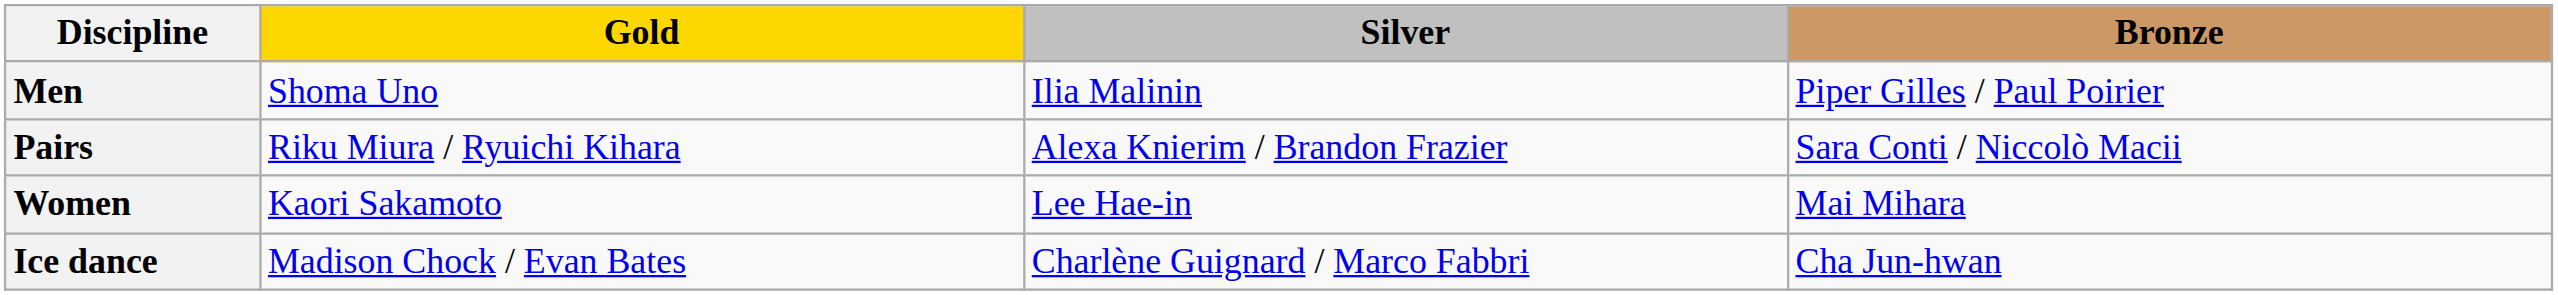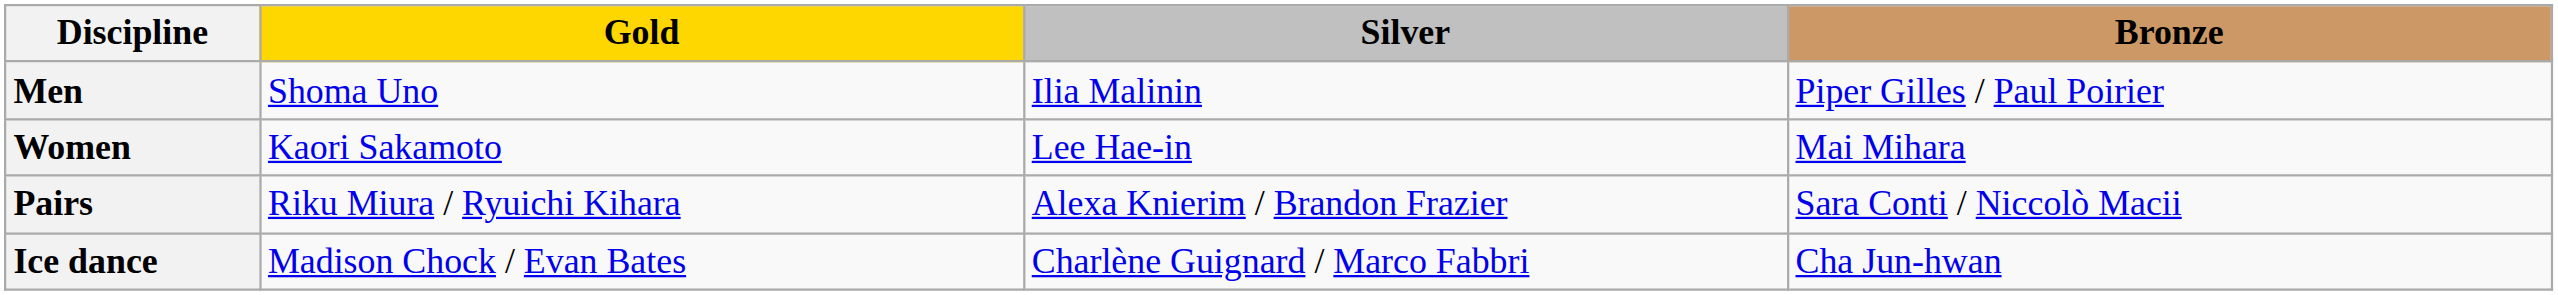rows swapped: Women <-> Pairs
